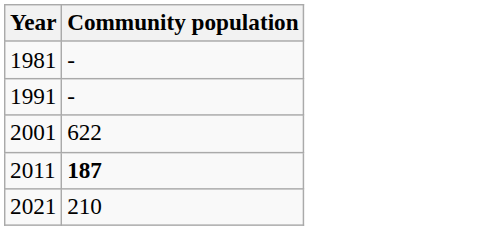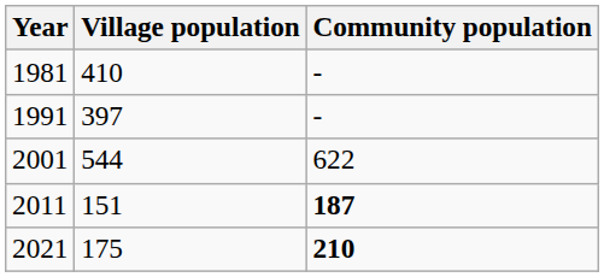+ column: Village population | 410 | 397 | 544 | 151 | 175
2021 | Community population: normal -> bold
